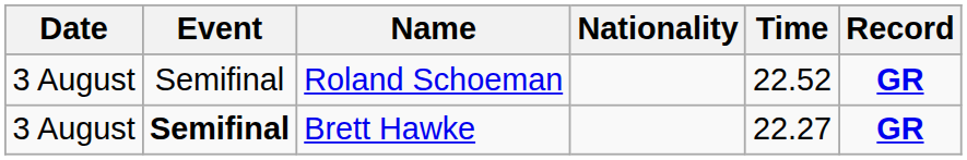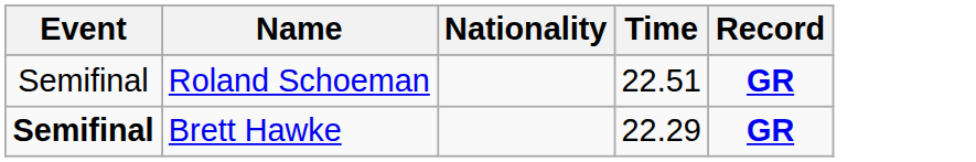- column: Date | 3 August | 3 August
Roland Schoeman | Time: 22.52 -> 22.51
Brett Hawke | Time: 22.27 -> 22.29
